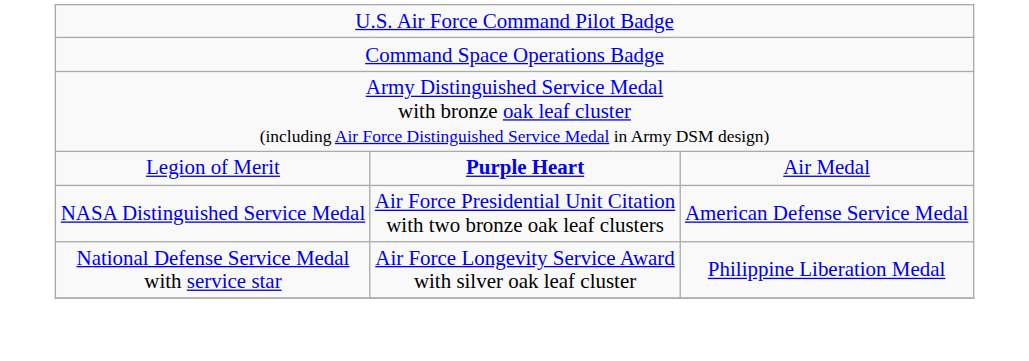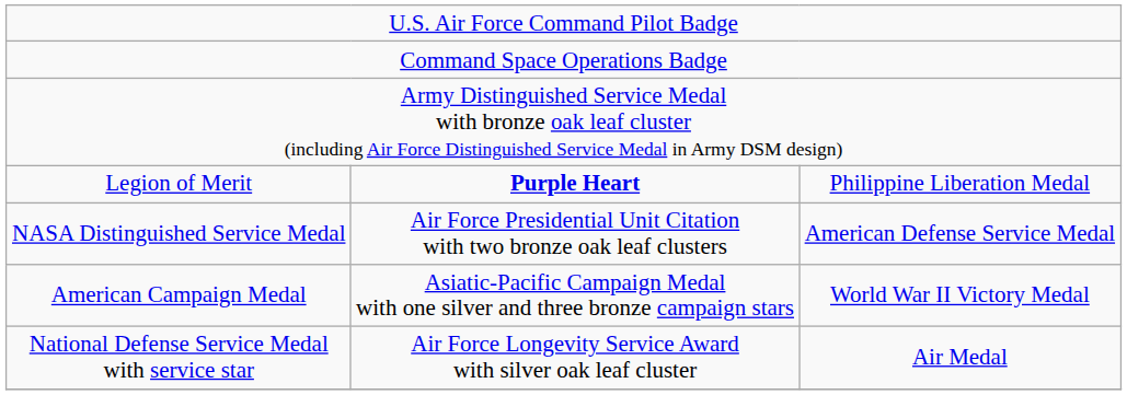Legion of Merit | column 3: Air Medal -> Philippine Liberation Medal
+ row: American Campaign Medal | Asiatic-Pacific Campaign Medal with one silver and three bronze campaign stars | World War II Victory Medal
National Defense Service Medal with service star | column 3: Philippine Liberation Medal -> Air Medal
